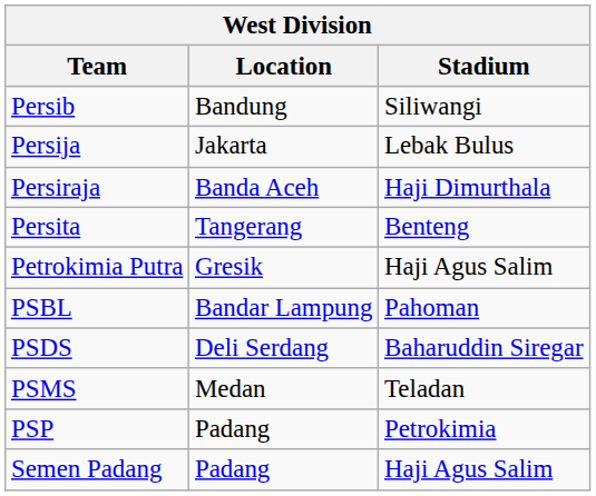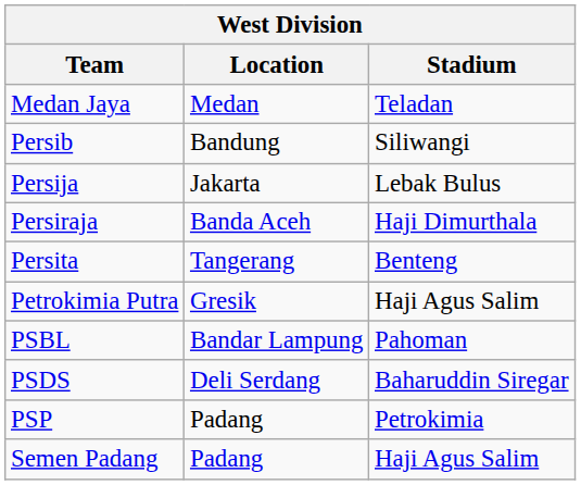+ row: Medan Jaya | Medan | Teladan
- row: PSMS | Medan | Teladan
